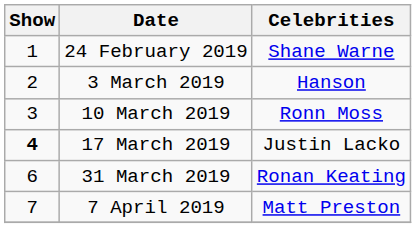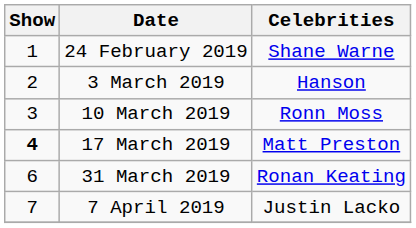17 March 2019 | Celebrities: Justin Lacko -> Matt Preston
7 April 2019 | Celebrities: Matt Preston -> Justin Lacko
